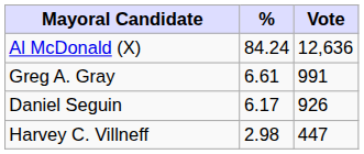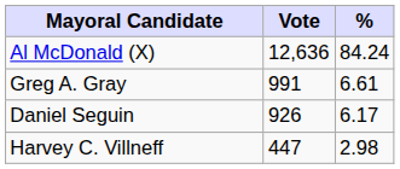columns swapped: Vote <-> %
